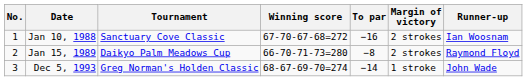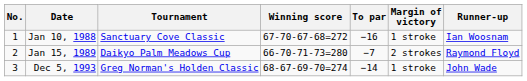Jan 10, 1988 | Margin of victory: 2 strokes -> 1 stroke
Jan 15, 1989 | To par: −8 -> −7
